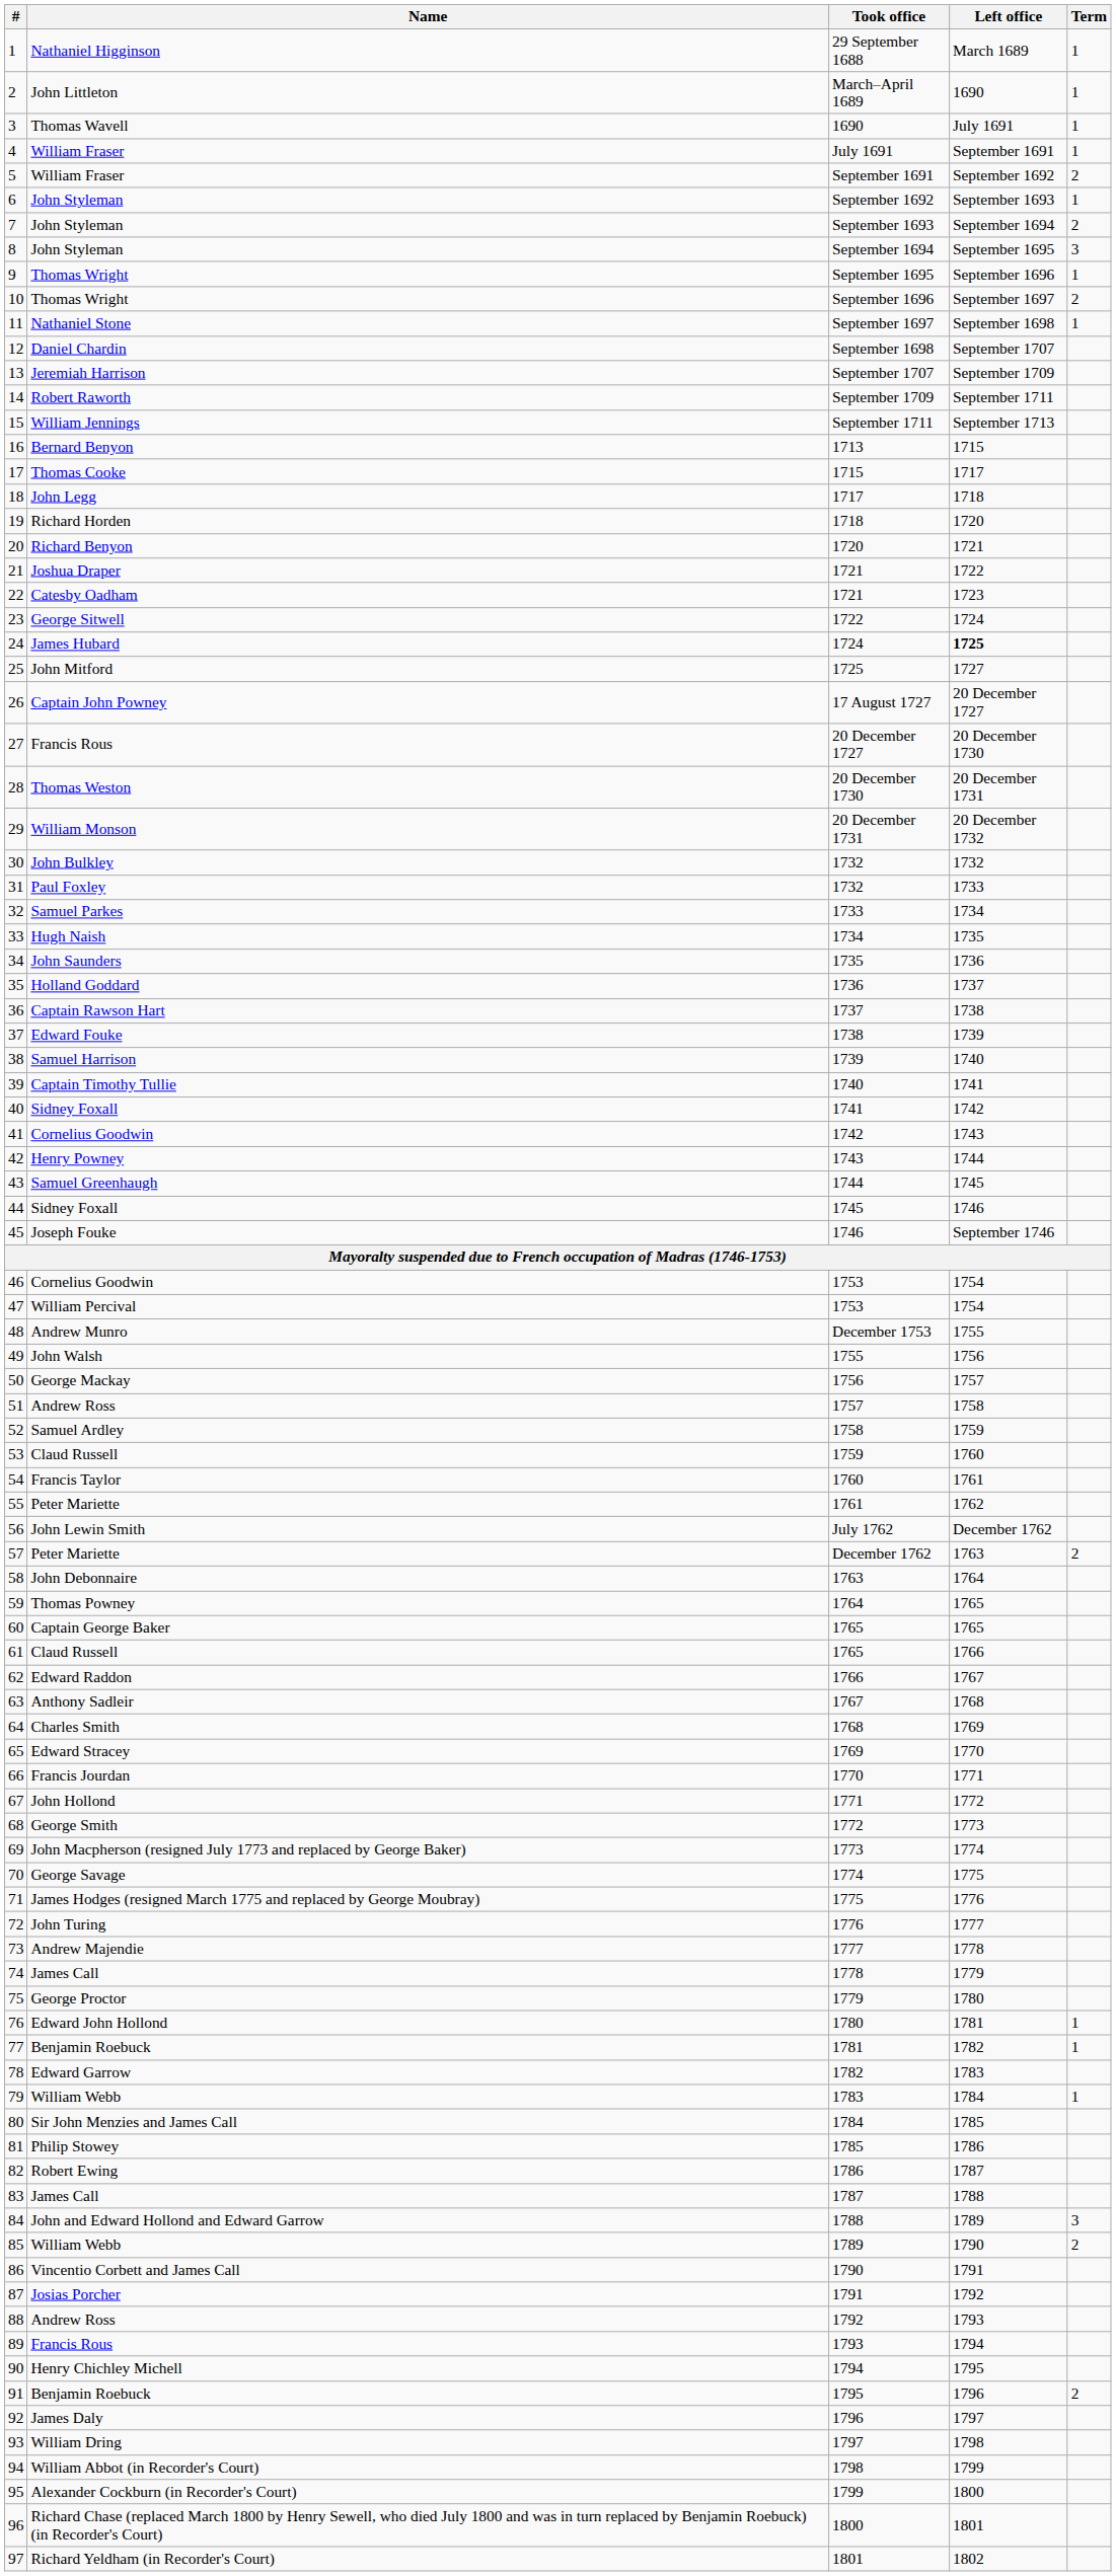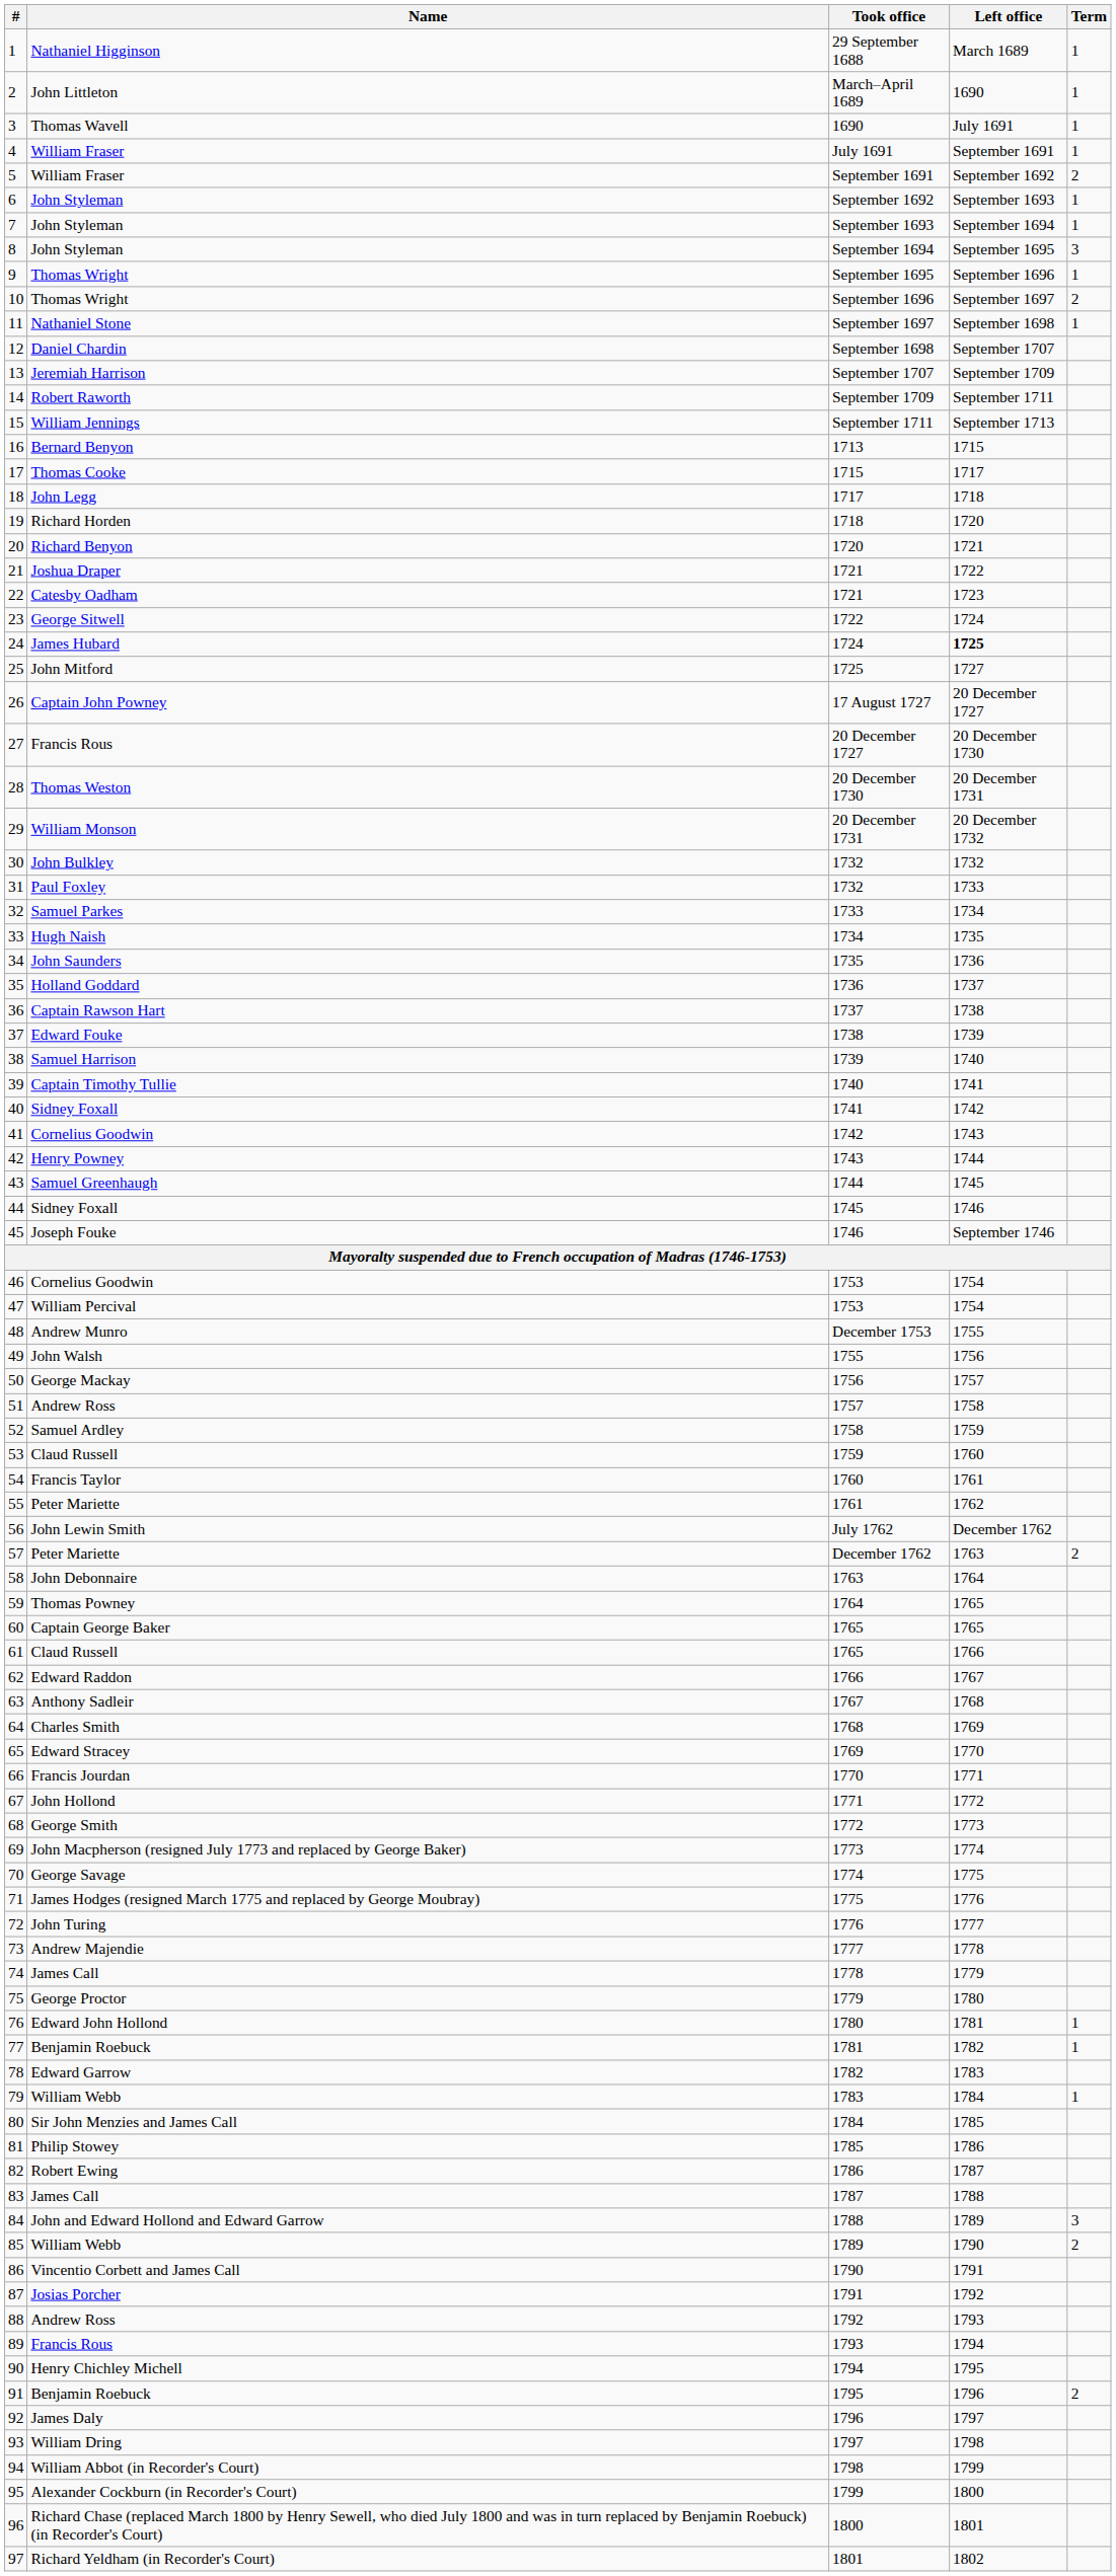7 | Term: 2 -> 1
